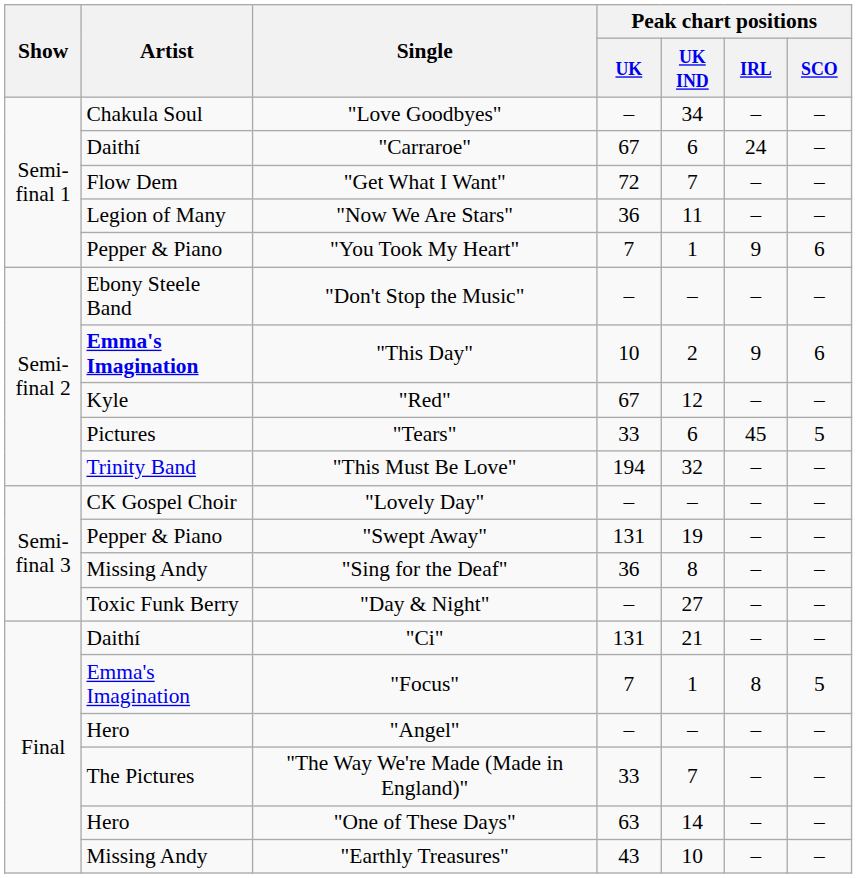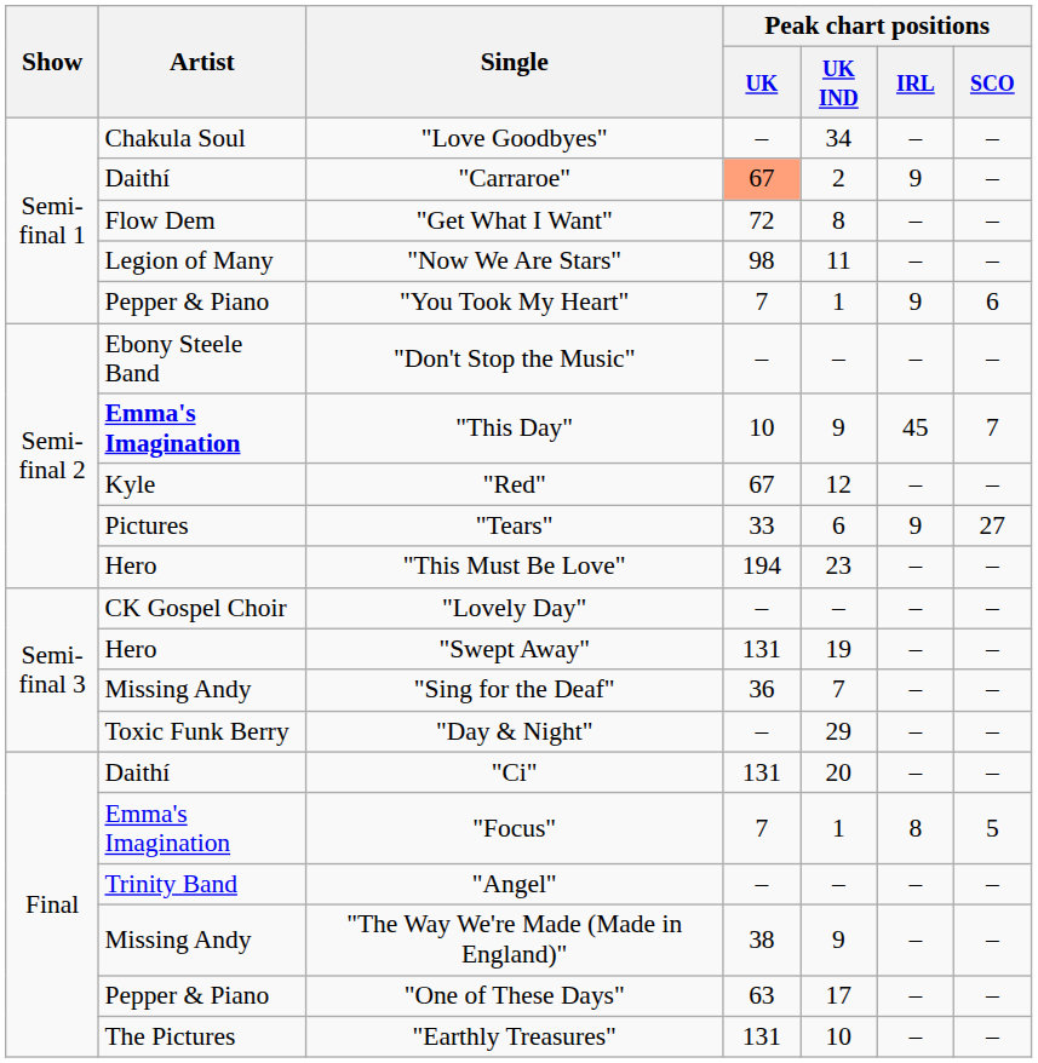"Carraroe" | Peak chart positions / UK: no background -> lightsalmon background
"Carraroe" | Peak chart positions / UK IND: 6 -> 2
"Carraroe" | Peak chart positions / IRL: 24 -> 9
"Get What I Want" | Peak chart positions / UK IND: 7 -> 8
"Now We Are Stars" | Peak chart positions / UK: 36 -> 98
"This Day" | Peak chart positions / UK IND: 2 -> 9
"This Day" | Peak chart positions / IRL: 9 -> 45
"This Day" | Peak chart positions / SCO: 6 -> 7
"Tears" | Peak chart positions / IRL: 45 -> 9
"Tears" | Peak chart positions / SCO: 5 -> 27
"This Must Be Love" | Artist: Trinity Band -> Hero
"This Must Be Love" | Peak chart positions / UK IND: 32 -> 23
"Swept Away" | Artist: Pepper & Piano -> Hero
"Sing for the Deaf" | Peak chart positions / UK IND: 8 -> 7
"Day & Night" | Peak chart positions / UK IND: 27 -> 29
"Ci" | Peak chart positions / UK IND: 21 -> 20
"Angel" | Artist: Hero -> Trinity Band
"The Way We're Made (Made in England)" | Artist: The Pictures -> Missing Andy
"The Way We're Made (Made in England)" | Peak chart positions / UK: 33 -> 38
"The Way We're Made (Made in England)" | Peak chart positions / UK IND: 7 -> 9
"One of These Days" | Artist: Hero -> Pepper & Piano
"One of These Days" | Peak chart positions / UK IND: 14 -> 17
"Earthly Treasures" | Artist: Missing Andy -> The Pictures
"Earthly Treasures" | Peak chart positions / UK: 43 -> 131
